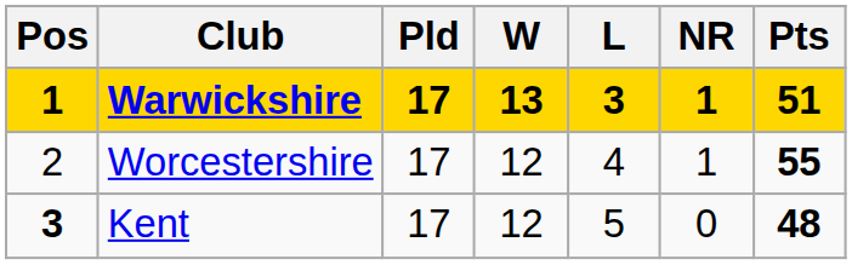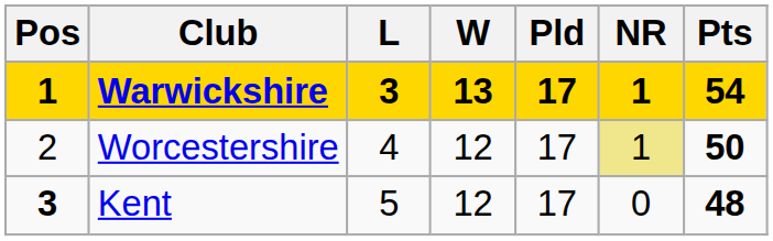columns swapped: Pld <-> L
Warwickshire | Pts: 51 -> 54
Worcestershire | NR: no background -> khaki background
Worcestershire | Pts: 55 -> 50
